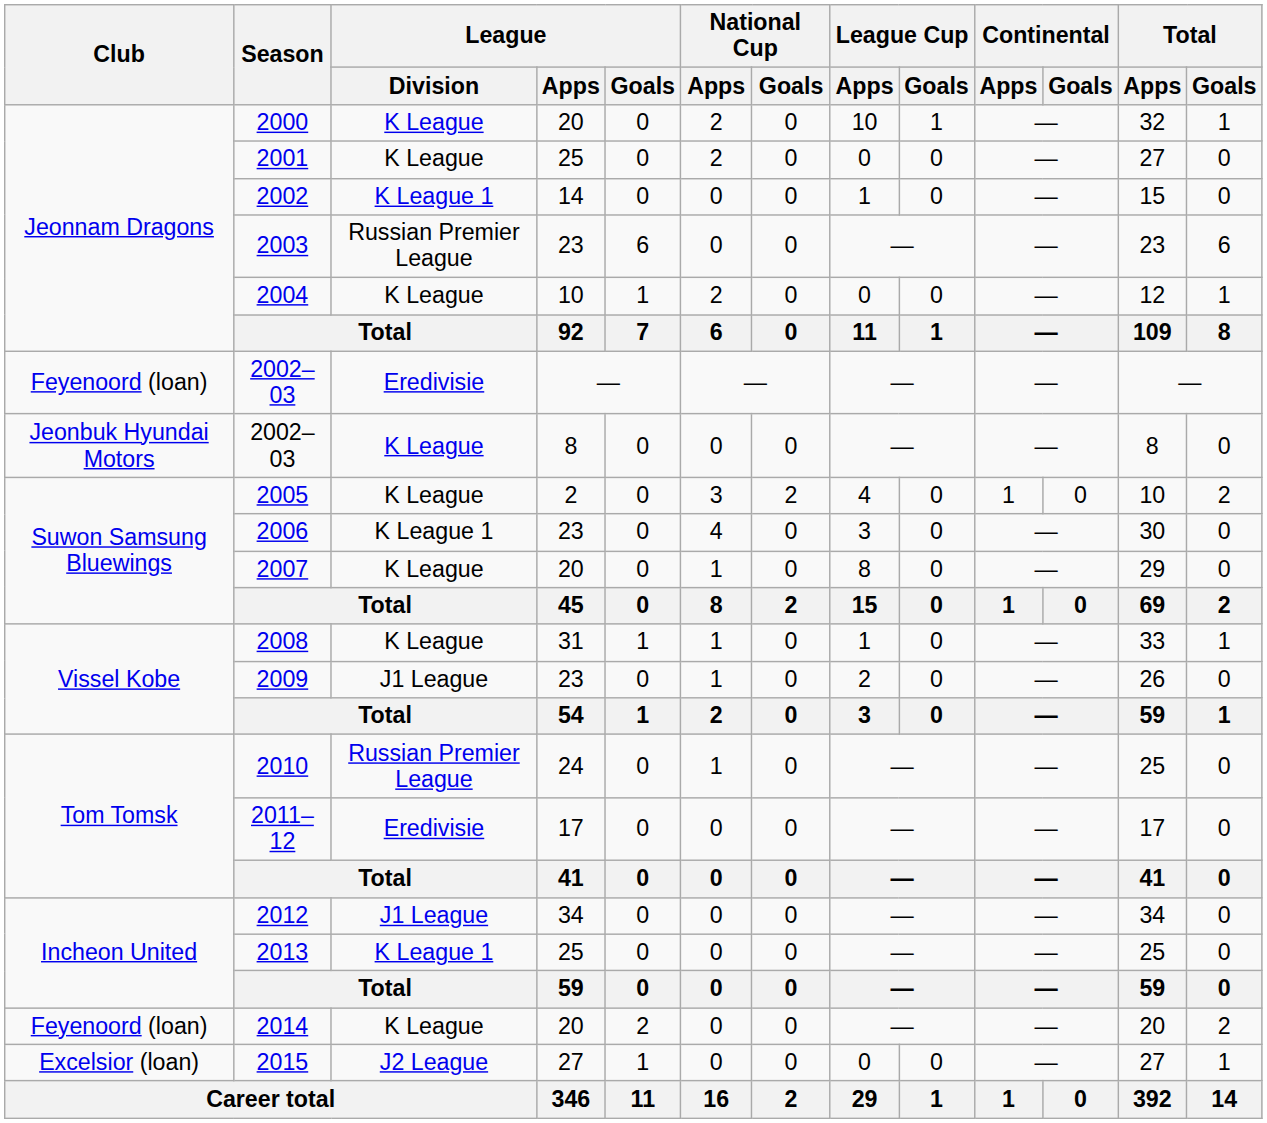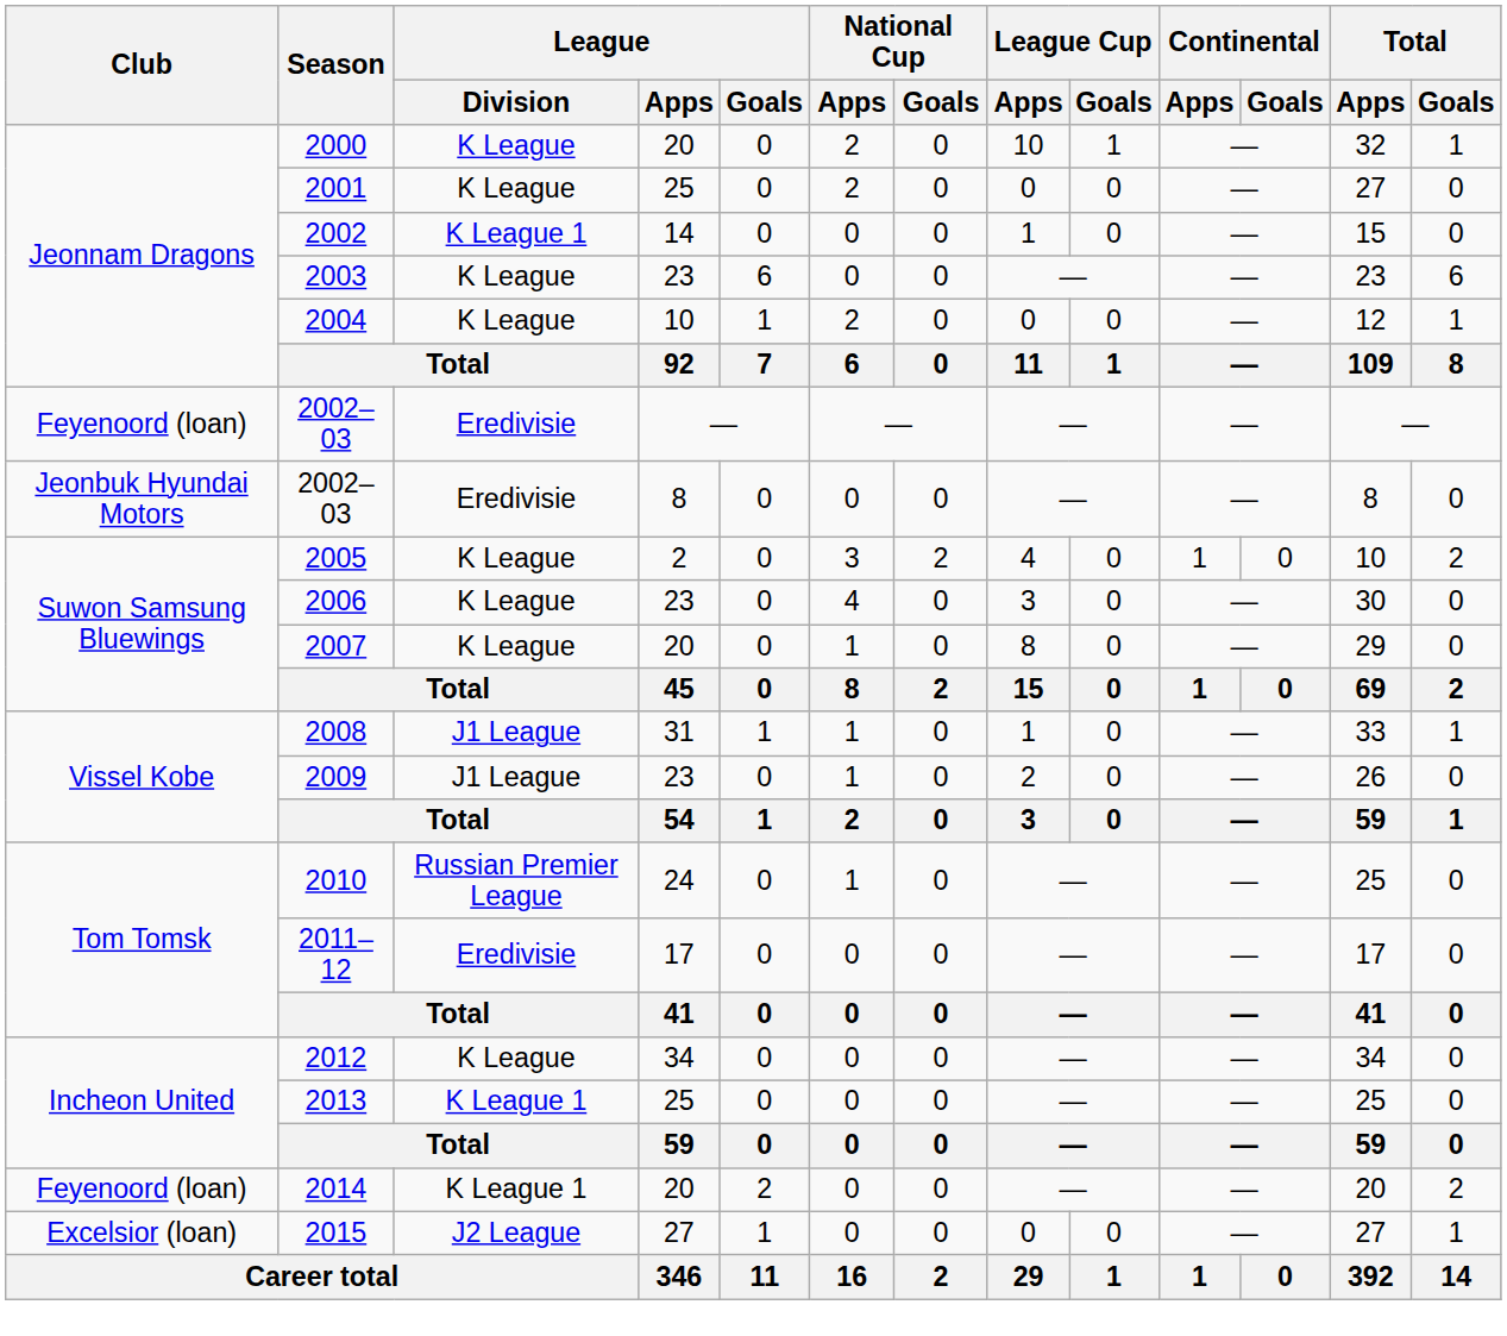2003 | League / Division: Russian Premier League -> K League
2002–03 / 8 | League / Division: K League -> Eredivisie
2006 | League / Division: K League 1 -> K League
2008 | League / Division: K League -> J1 League
2012 | League / Division: J1 League -> K League
2014 | League / Division: K League -> K League 1
